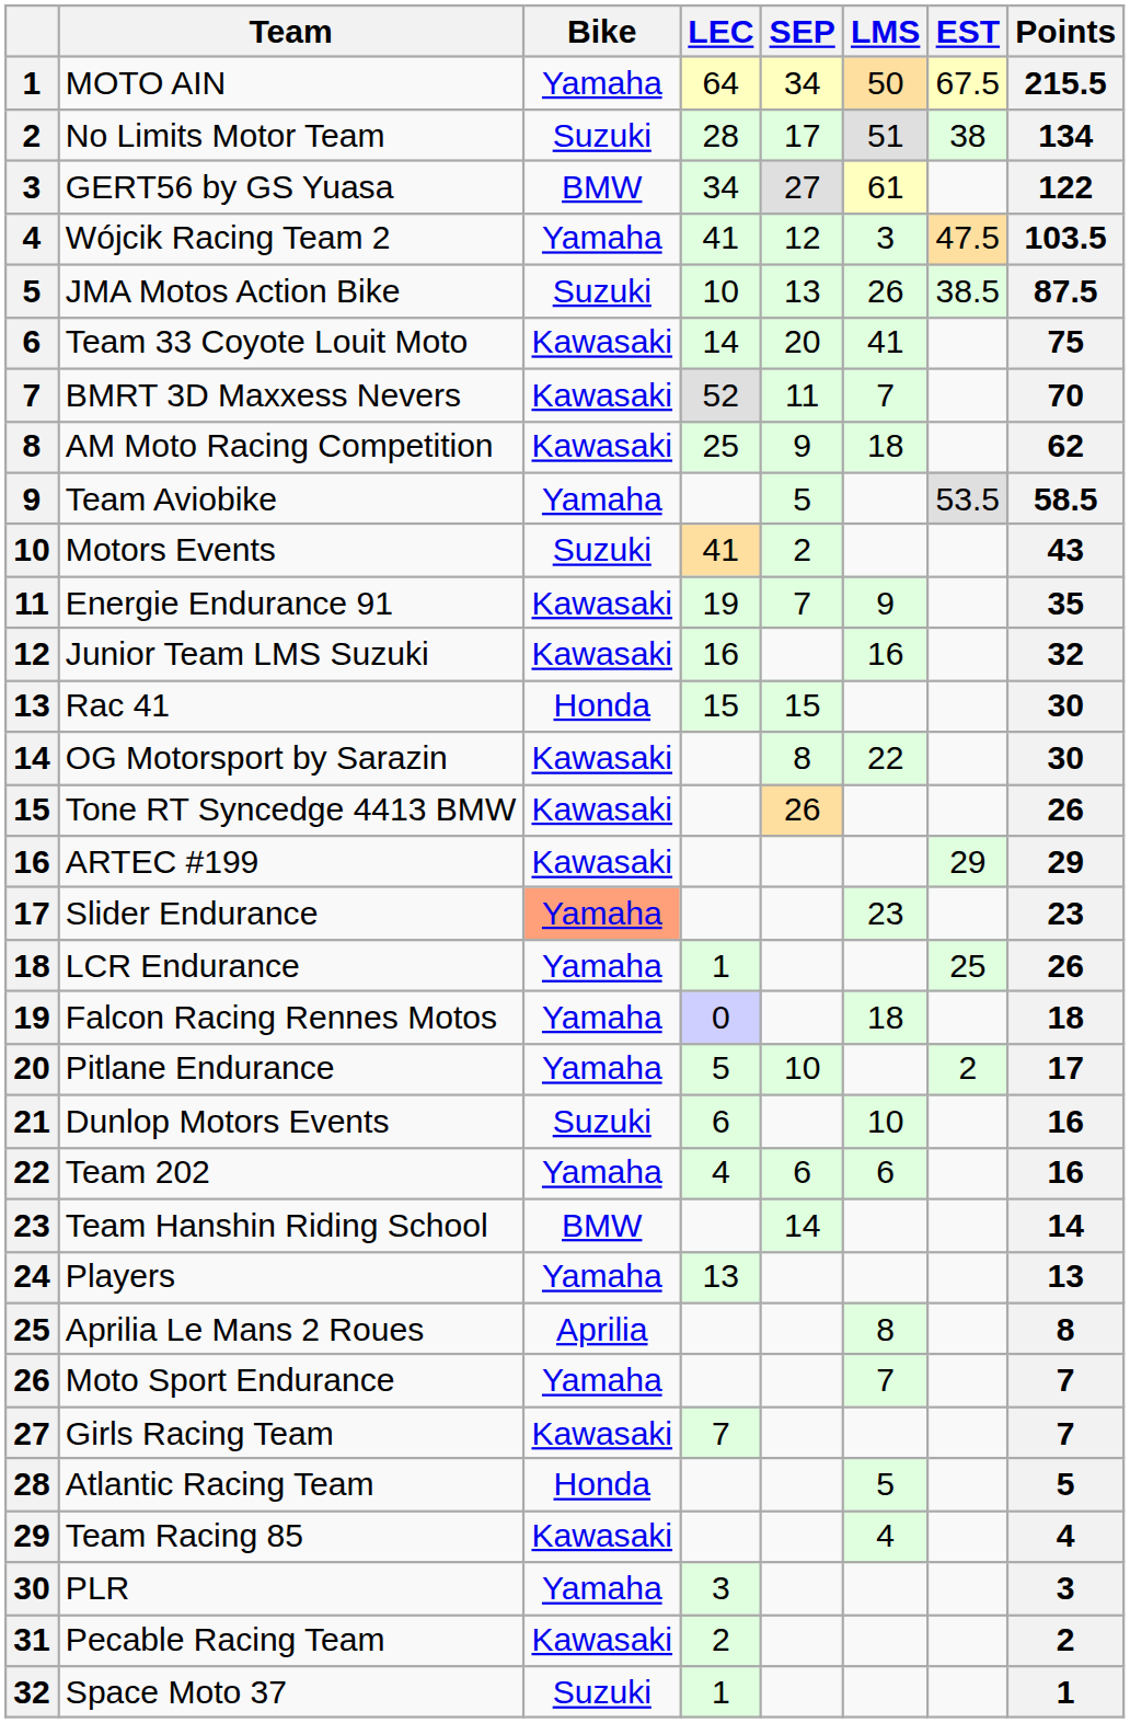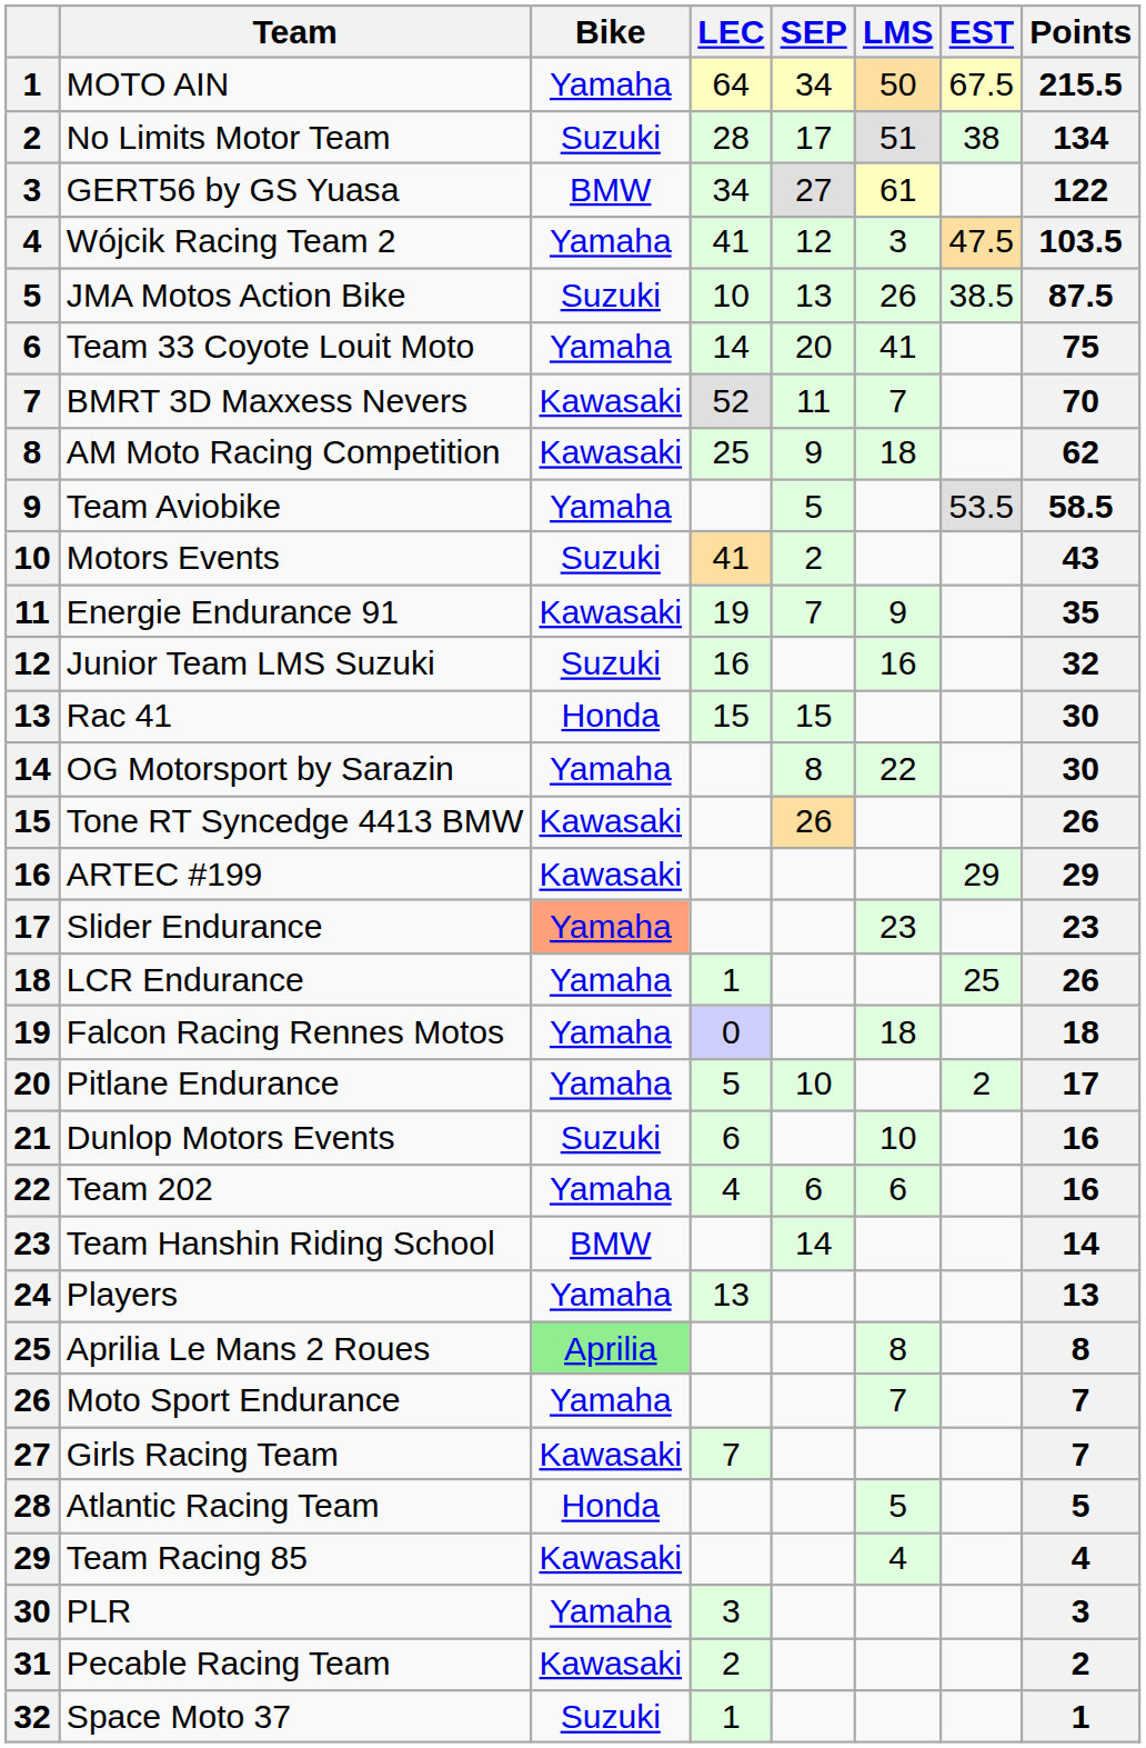Team 33 Coyote Louit Moto | Bike: Kawasaki -> Yamaha
Junior Team LMS Suzuki | Bike: Kawasaki -> Suzuki
OG Motorsport by Sarazin | Bike: Kawasaki -> Yamaha
Aprilia Le Mans 2 Roues | Bike: no background -> lightgreen background
